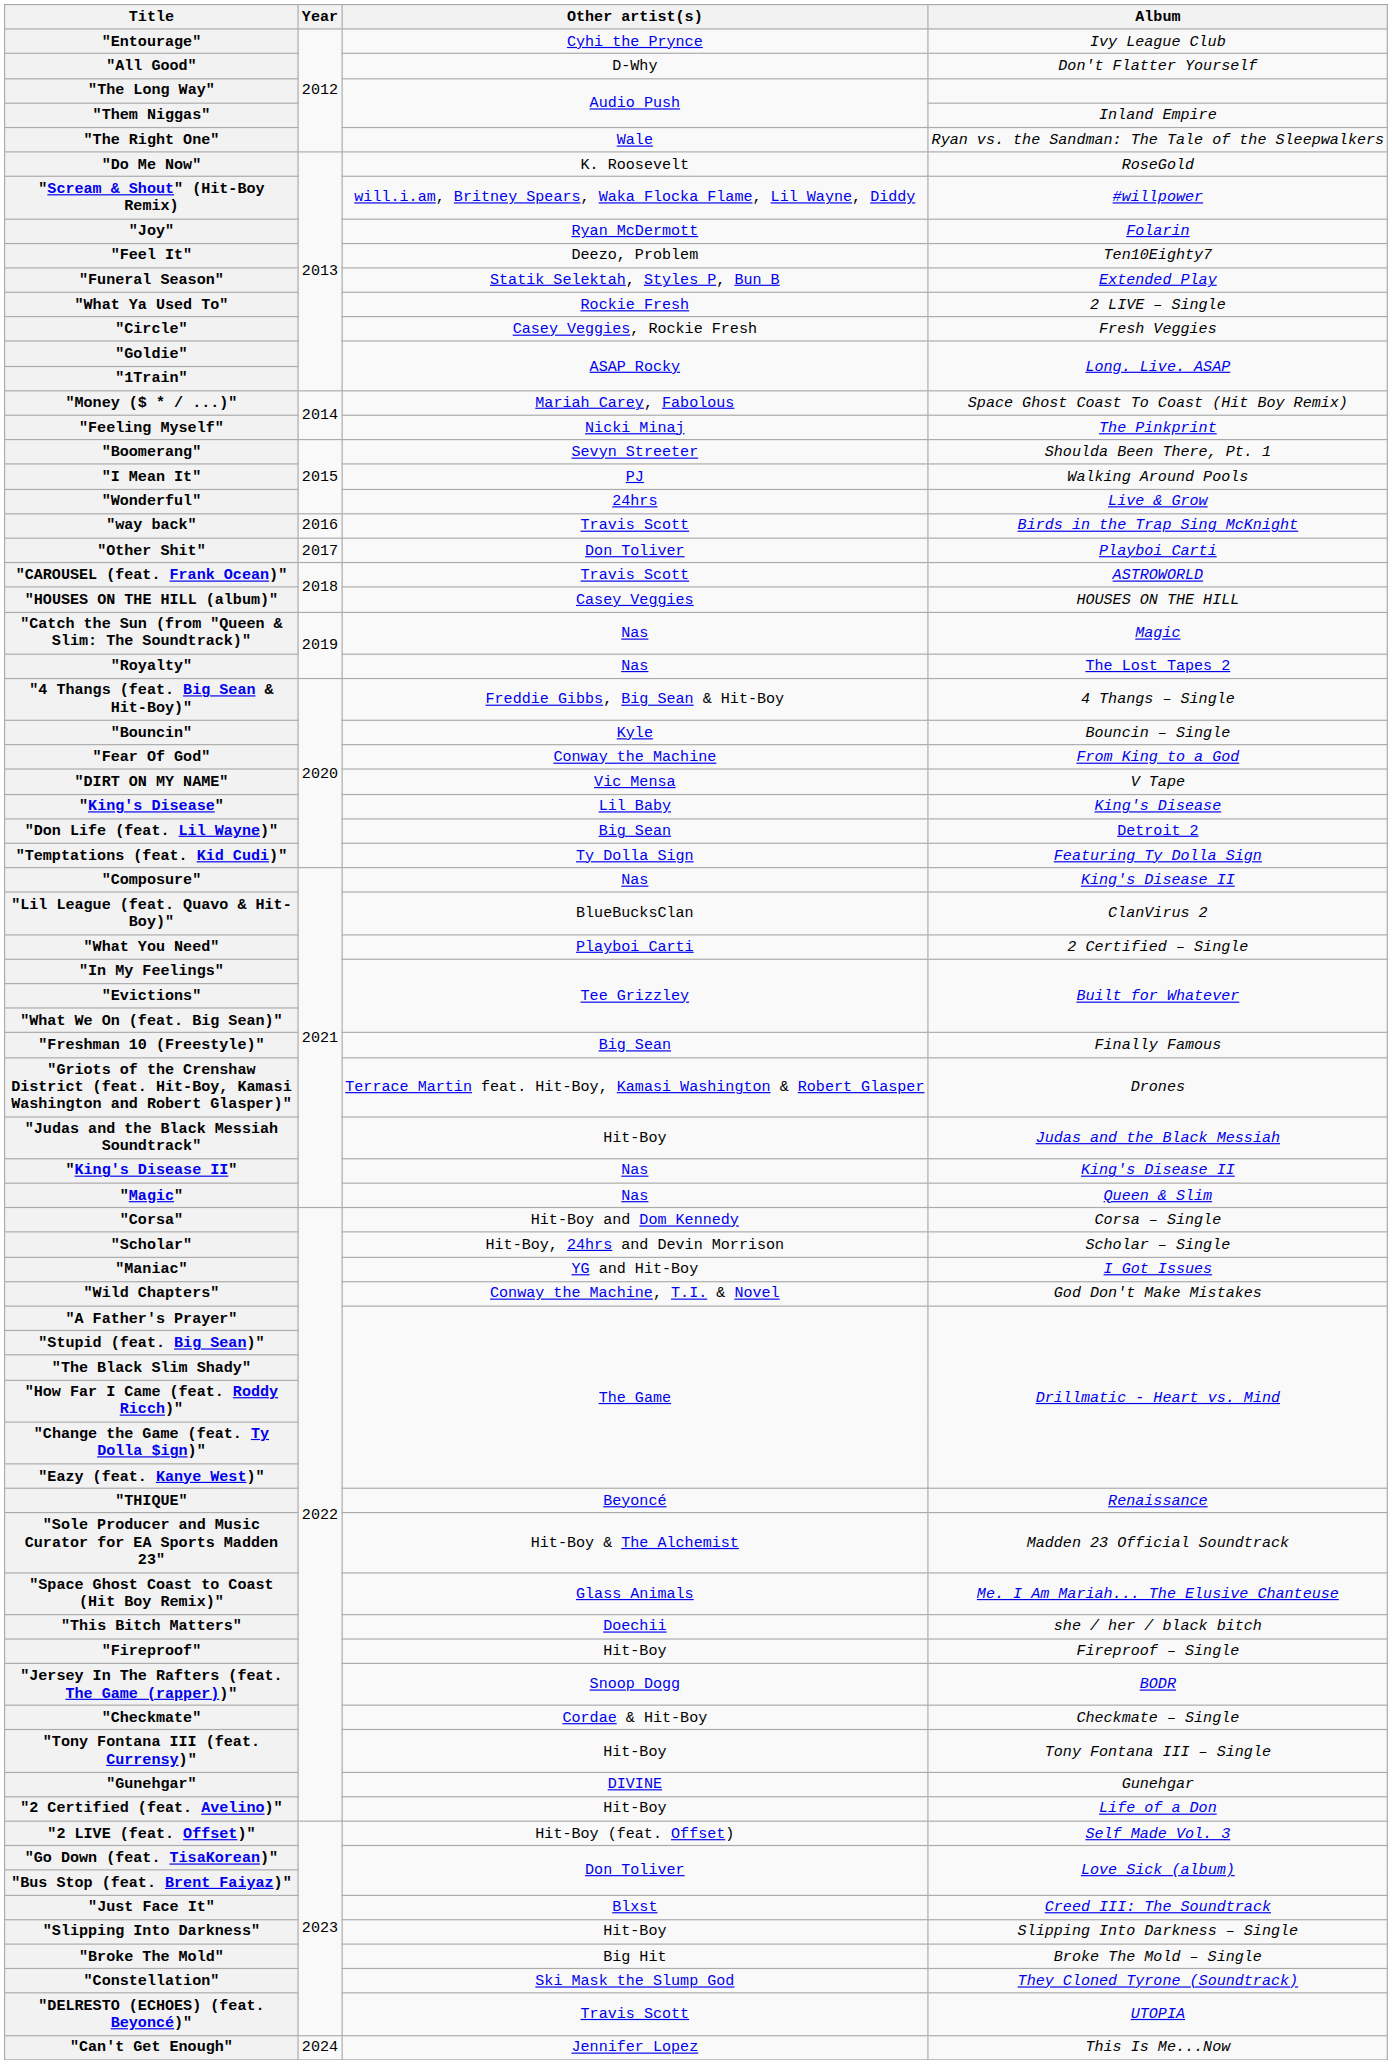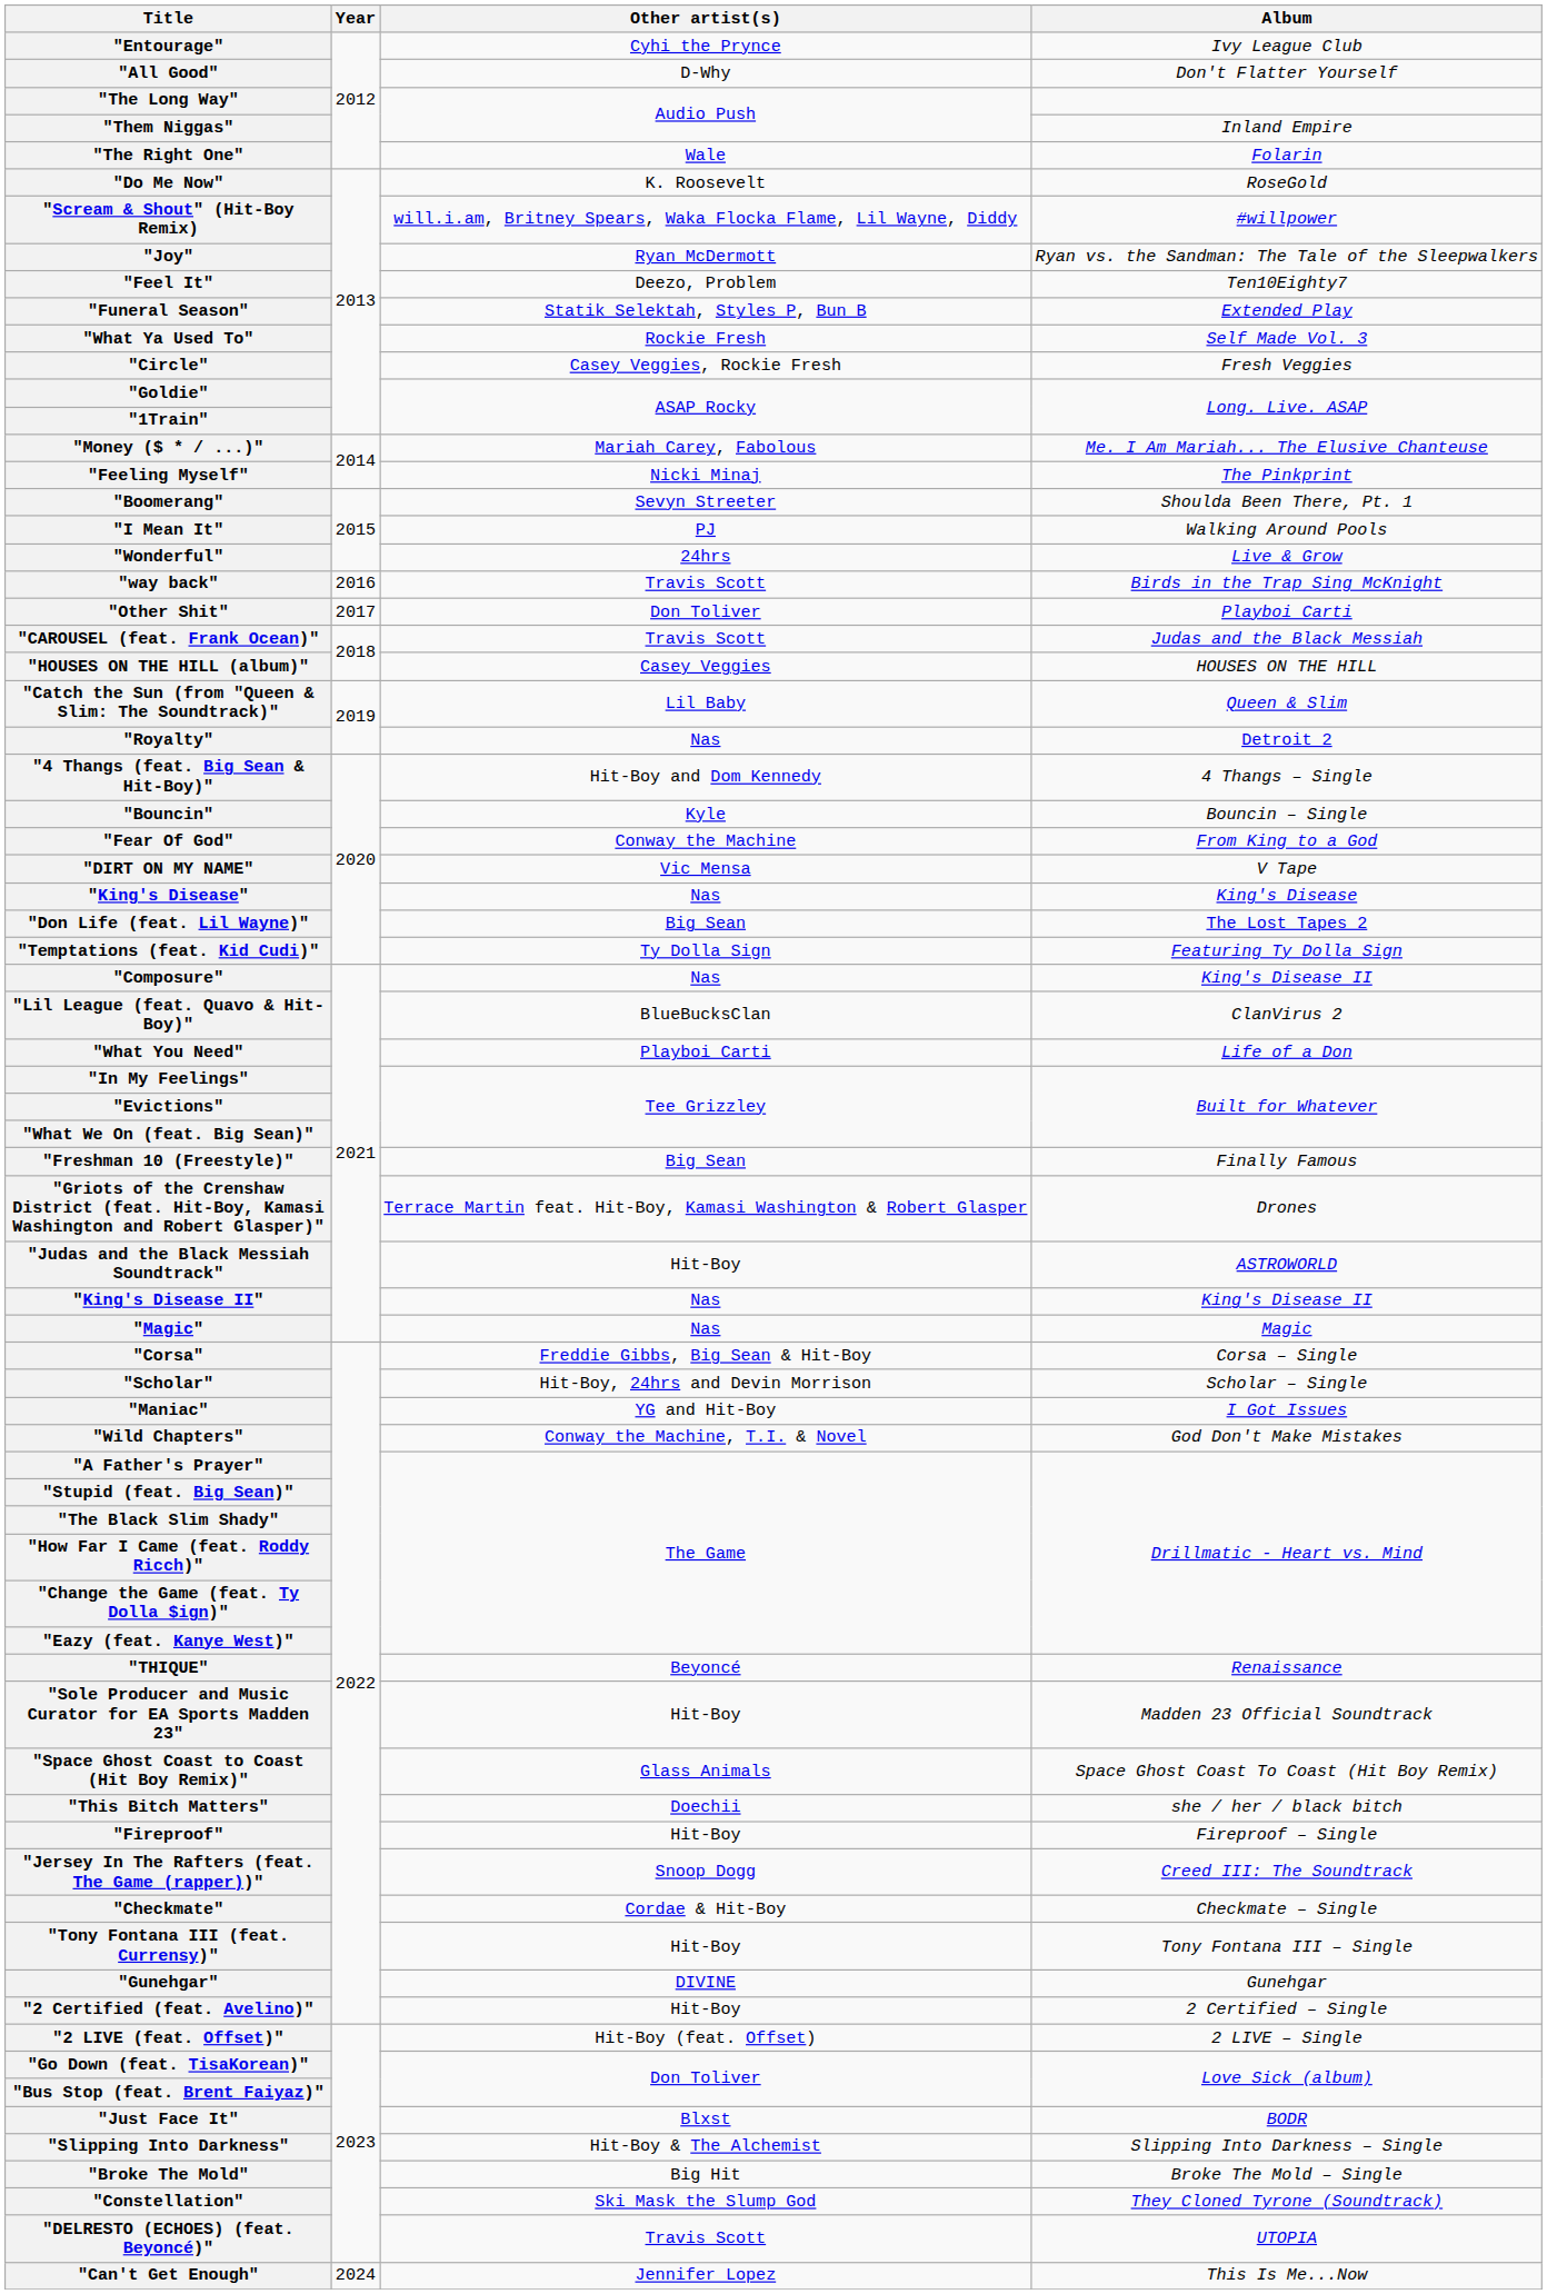"The Right One" | Album: Ryan vs. the Sandman: The Tale of the Sleepwalkers -> Folarin
"Joy" | Album: Folarin -> Ryan vs. the Sandman: The Tale of the Sleepwalkers
"What Ya Used To" | Album: 2 LIVE – Single -> Self Made Vol. 3
"Money ($ * / ...)" | Album: Space Ghost Coast To Coast (Hit Boy Remix) -> Me. I Am Mariah... The Elusive Chanteuse
"CAROUSEL (feat. Frank Ocean)" | Album: ASTROWORLD -> Judas and the Black Messiah
"Catch the Sun (from "Queen & Slim: The Soundtrack)" | Other artist(s): Nas -> Lil Baby
"Catch the Sun (from "Queen & Slim: The Soundtrack)" | Album: Magic -> Queen & Slim
"Royalty" | Album: The Lost Tapes 2 -> Detroit 2
"4 Thangs (feat. Big Sean & Hit-Boy)" | Other artist(s): Freddie Gibbs, Big Sean & Hit-Boy -> Hit-Boy and Dom Kennedy
"King's Disease" | Other artist(s): Lil Baby -> Nas
"Don Life (feat. Lil Wayne)" | Album: Detroit 2 -> The Lost Tapes 2
"What You Need" | Album: 2 Certified – Single -> Life of a Don
"Judas and the Black Messiah Soundtrack" | Album: Judas and the Black Messiah -> ASTROWORLD
"Magic" | Album: Queen & Slim -> Magic
"Corsa" | Other artist(s): Hit-Boy and Dom Kennedy -> Freddie Gibbs, Big Sean & Hit-Boy
"Sole Producer and Music Curator for EA Sports Madden 23" | Other artist(s): Hit-Boy & The Alchemist -> Hit-Boy
"Space Ghost Coast to Coast (Hit Boy Remix)" | Album: Me. I Am Mariah... The Elusive Chanteuse -> Space Ghost Coast To Coast (Hit Boy Remix)
"Jersey In The Rafters (feat. The Game (rapper))" | Album: BODR -> Creed III: The Soundtrack
"2 Certified (feat. Avelino)" | Album: Life of a Don -> 2 Certified – Single
"2 LIVE (feat. Offset)" | Album: Self Made Vol. 3 -> 2 LIVE – Single
"Just Face It" | Album: Creed III: The Soundtrack -> BODR
"Slipping Into Darkness" | Other artist(s): Hit-Boy -> Hit-Boy & The Alchemist
